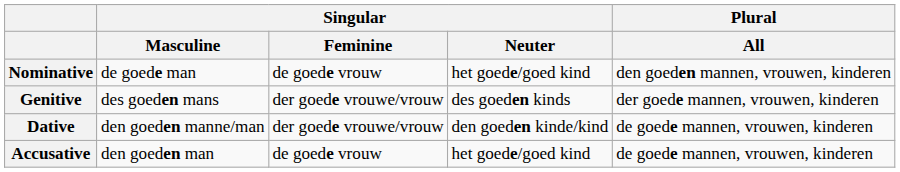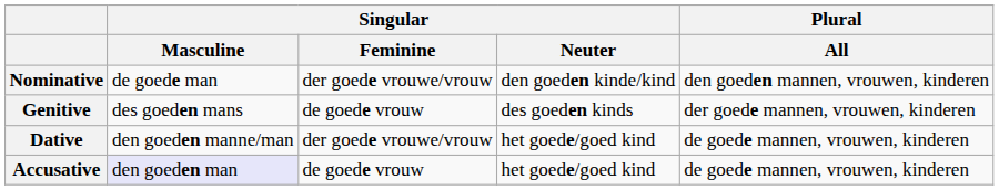Nominative | Singular / Feminine: de goede vrouw -> der goede vrouwe/vrouw
Nominative | Singular / Neuter: het goede/goed kind -> den goeden kinde/kind
Genitive | Singular / Feminine: der goede vrouwe/vrouw -> de goede vrouw
Dative | Singular / Neuter: den goeden kinde/kind -> het goede/goed kind
Accusative | Singular / Masculine: no background -> lavender background
